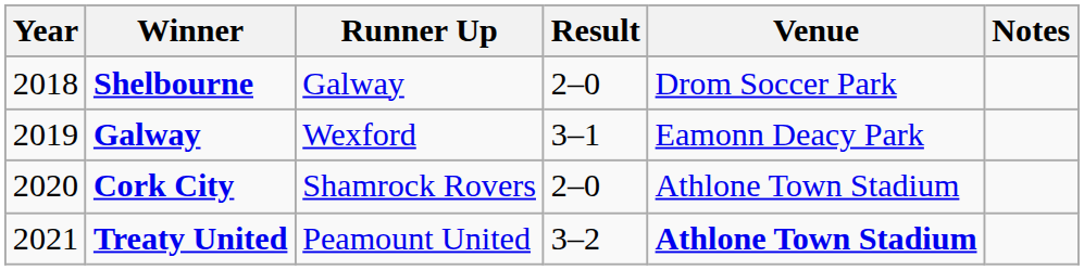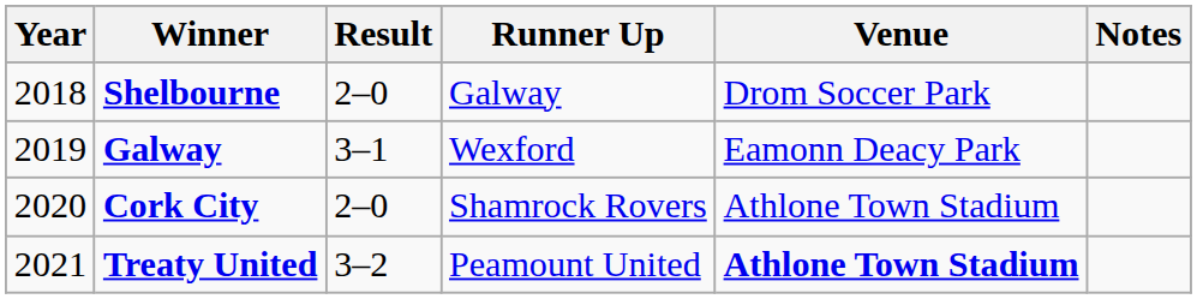columns swapped: Runner Up <-> Result
